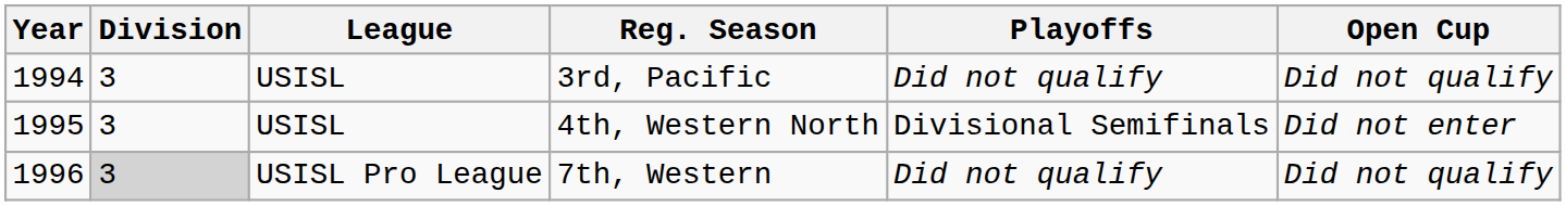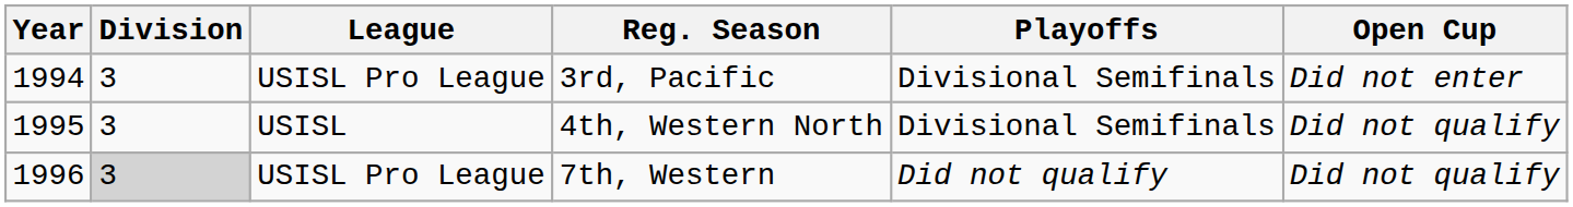3rd, Pacific | League: USISL -> USISL Pro League
3rd, Pacific | Playoffs: Did not qualify -> Divisional Semifinals
3rd, Pacific | Open Cup: Did not qualify -> Did not enter
4th, Western North | Open Cup: Did not enter -> Did not qualify
